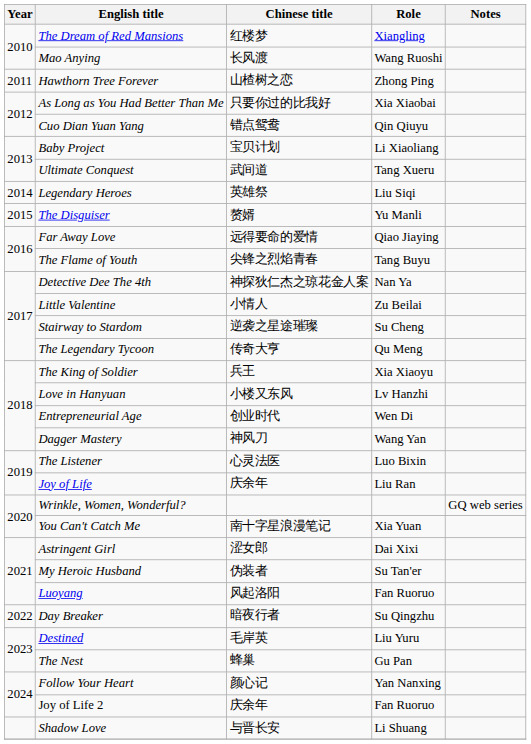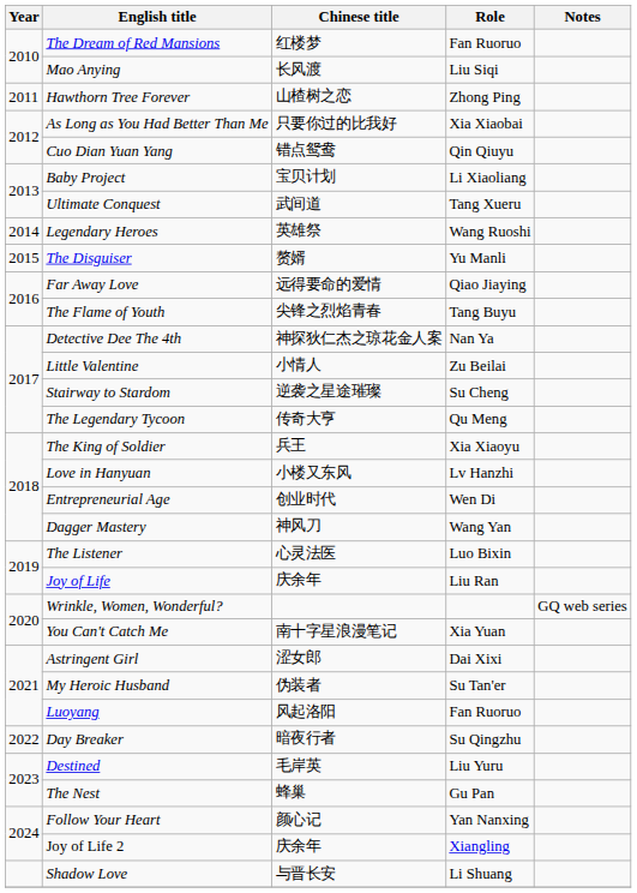The Dream of Red Mansions | Role: Xiangling -> Fan Ruoruo
Mao Anying | Role: Wang Ruoshi -> Liu Siqi
Legendary Heroes | Role: Liu Siqi -> Wang Ruoshi
Joy of Life 2 | Role: Fan Ruoruo -> Xiangling
